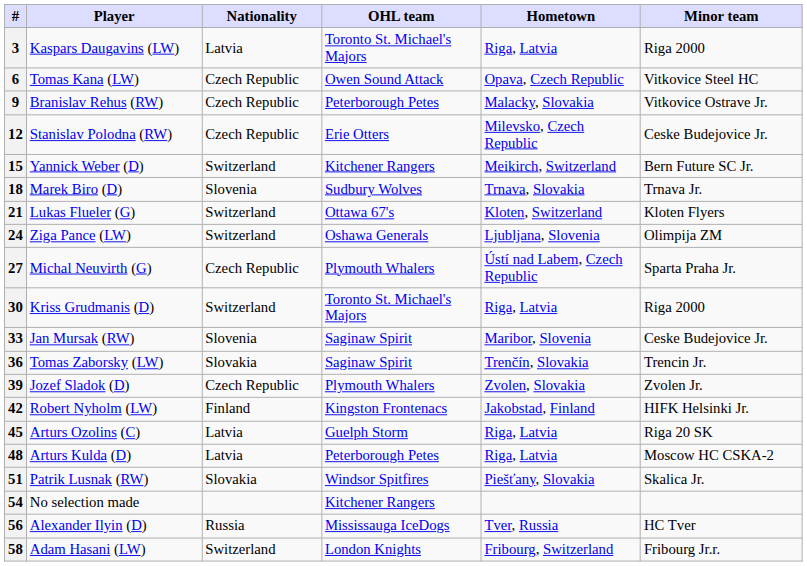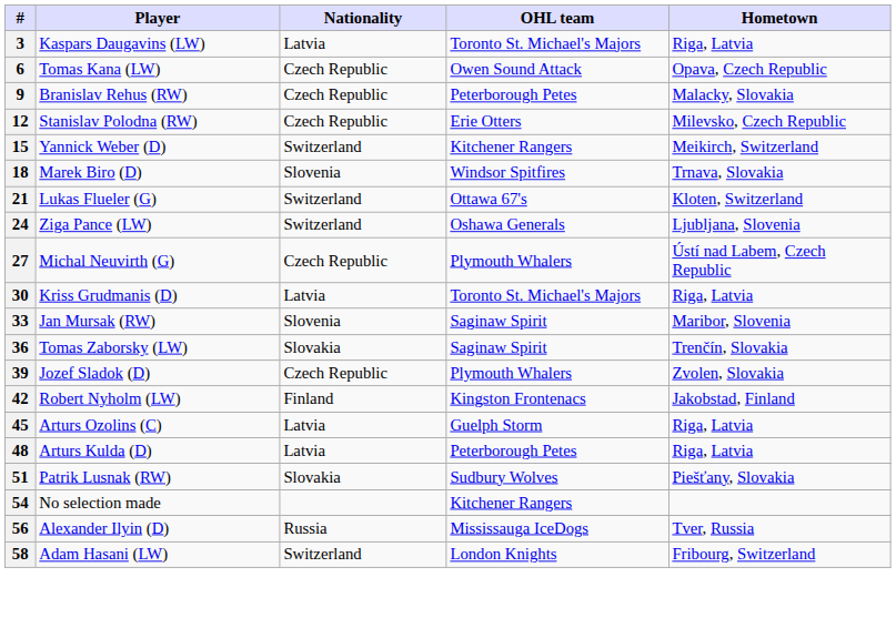- column: Minor team | Riga 2000 | Vitkovice Steel HC | Vitkovice Ostrave Jr. | Ceske Budejovice Jr. | Bern Future SC Jr. | Trnava Jr. | Kloten Flyers | Olimpija ZM | Sparta Praha Jr. | Riga 2000 | Ceske Budejovice Jr. | Trencin Jr. | Zvolen Jr. | HIFK Helsinki Jr. | Riga 20 SK | Moscow HC CSKA-2 | Skalica Jr. | HC Tver | Fribourg Jr.r.
18 | OHL team: Sudbury Wolves -> Windsor Spitfires
30 | Nationality: Switzerland -> Latvia
51 | OHL team: Windsor Spitfires -> Sudbury Wolves
